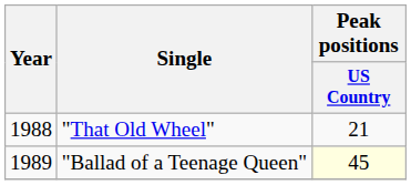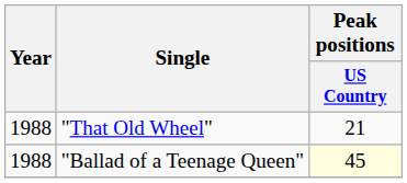"Ballad of a Teenage Queen" | Year: 1989 -> 1988
